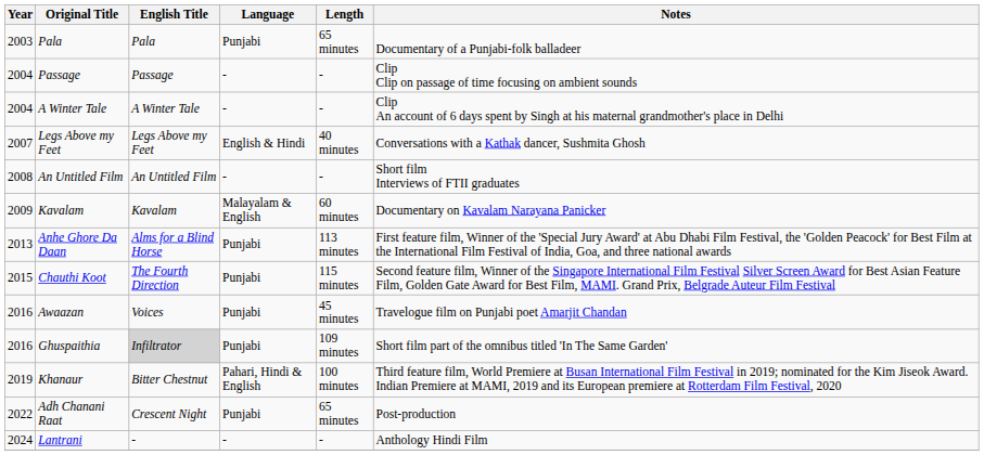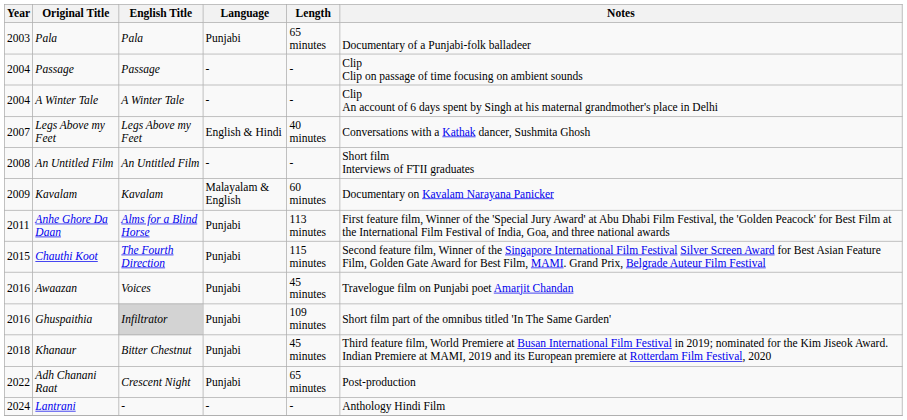Anhe Ghore Da Daan | Year: 2013 -> 2011
Khanaur | Year: 2019 -> 2018
Khanaur | Language: Pahari, Hindi & English -> Punjabi
Khanaur | Length: 100 minutes -> 45 minutes
